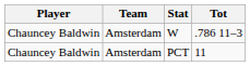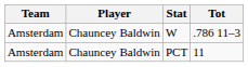columns swapped: Player <-> Team
